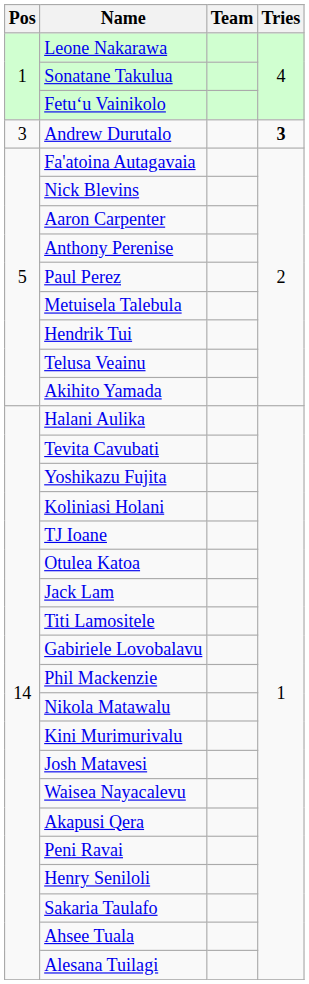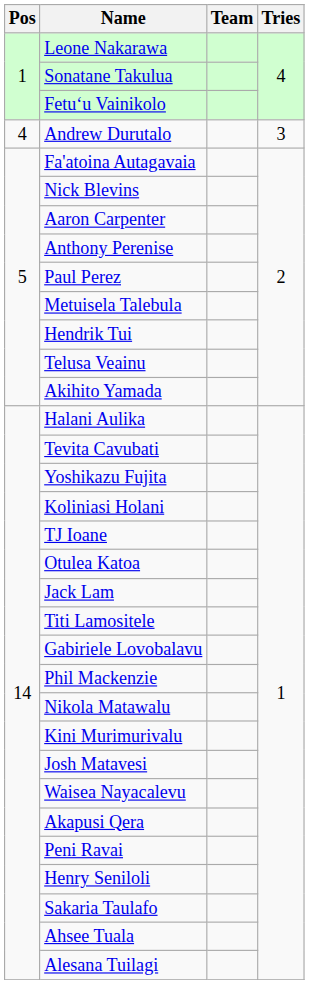Andrew Durutalo | Pos: 3 -> 4
Andrew Durutalo | Tries: bold -> normal
